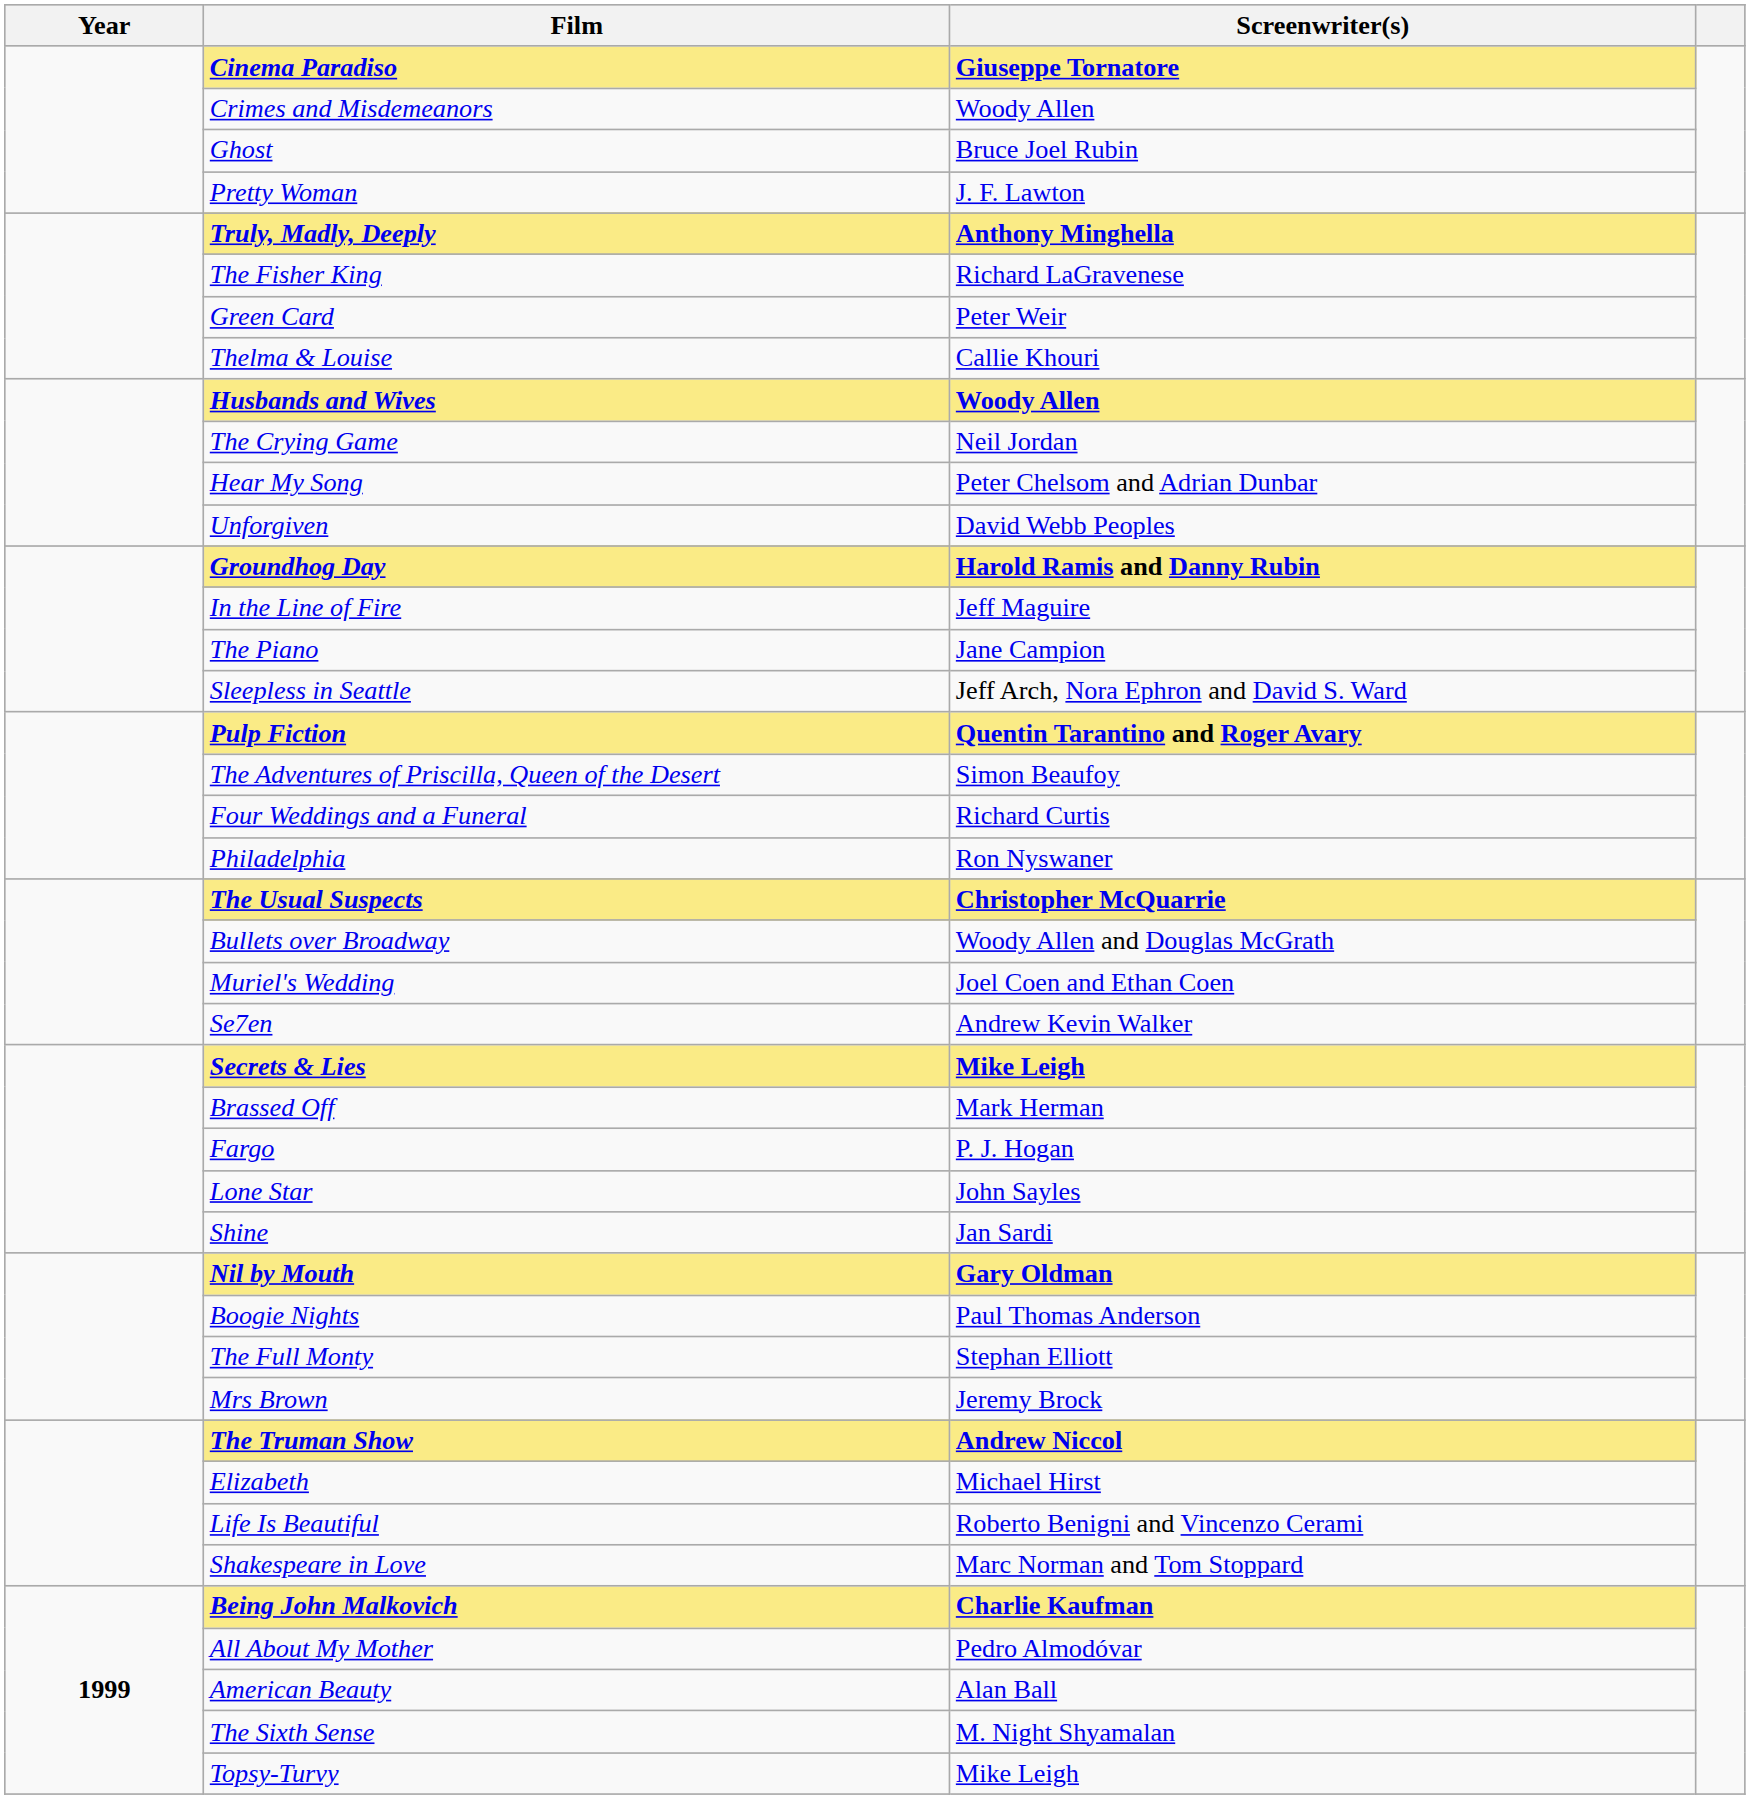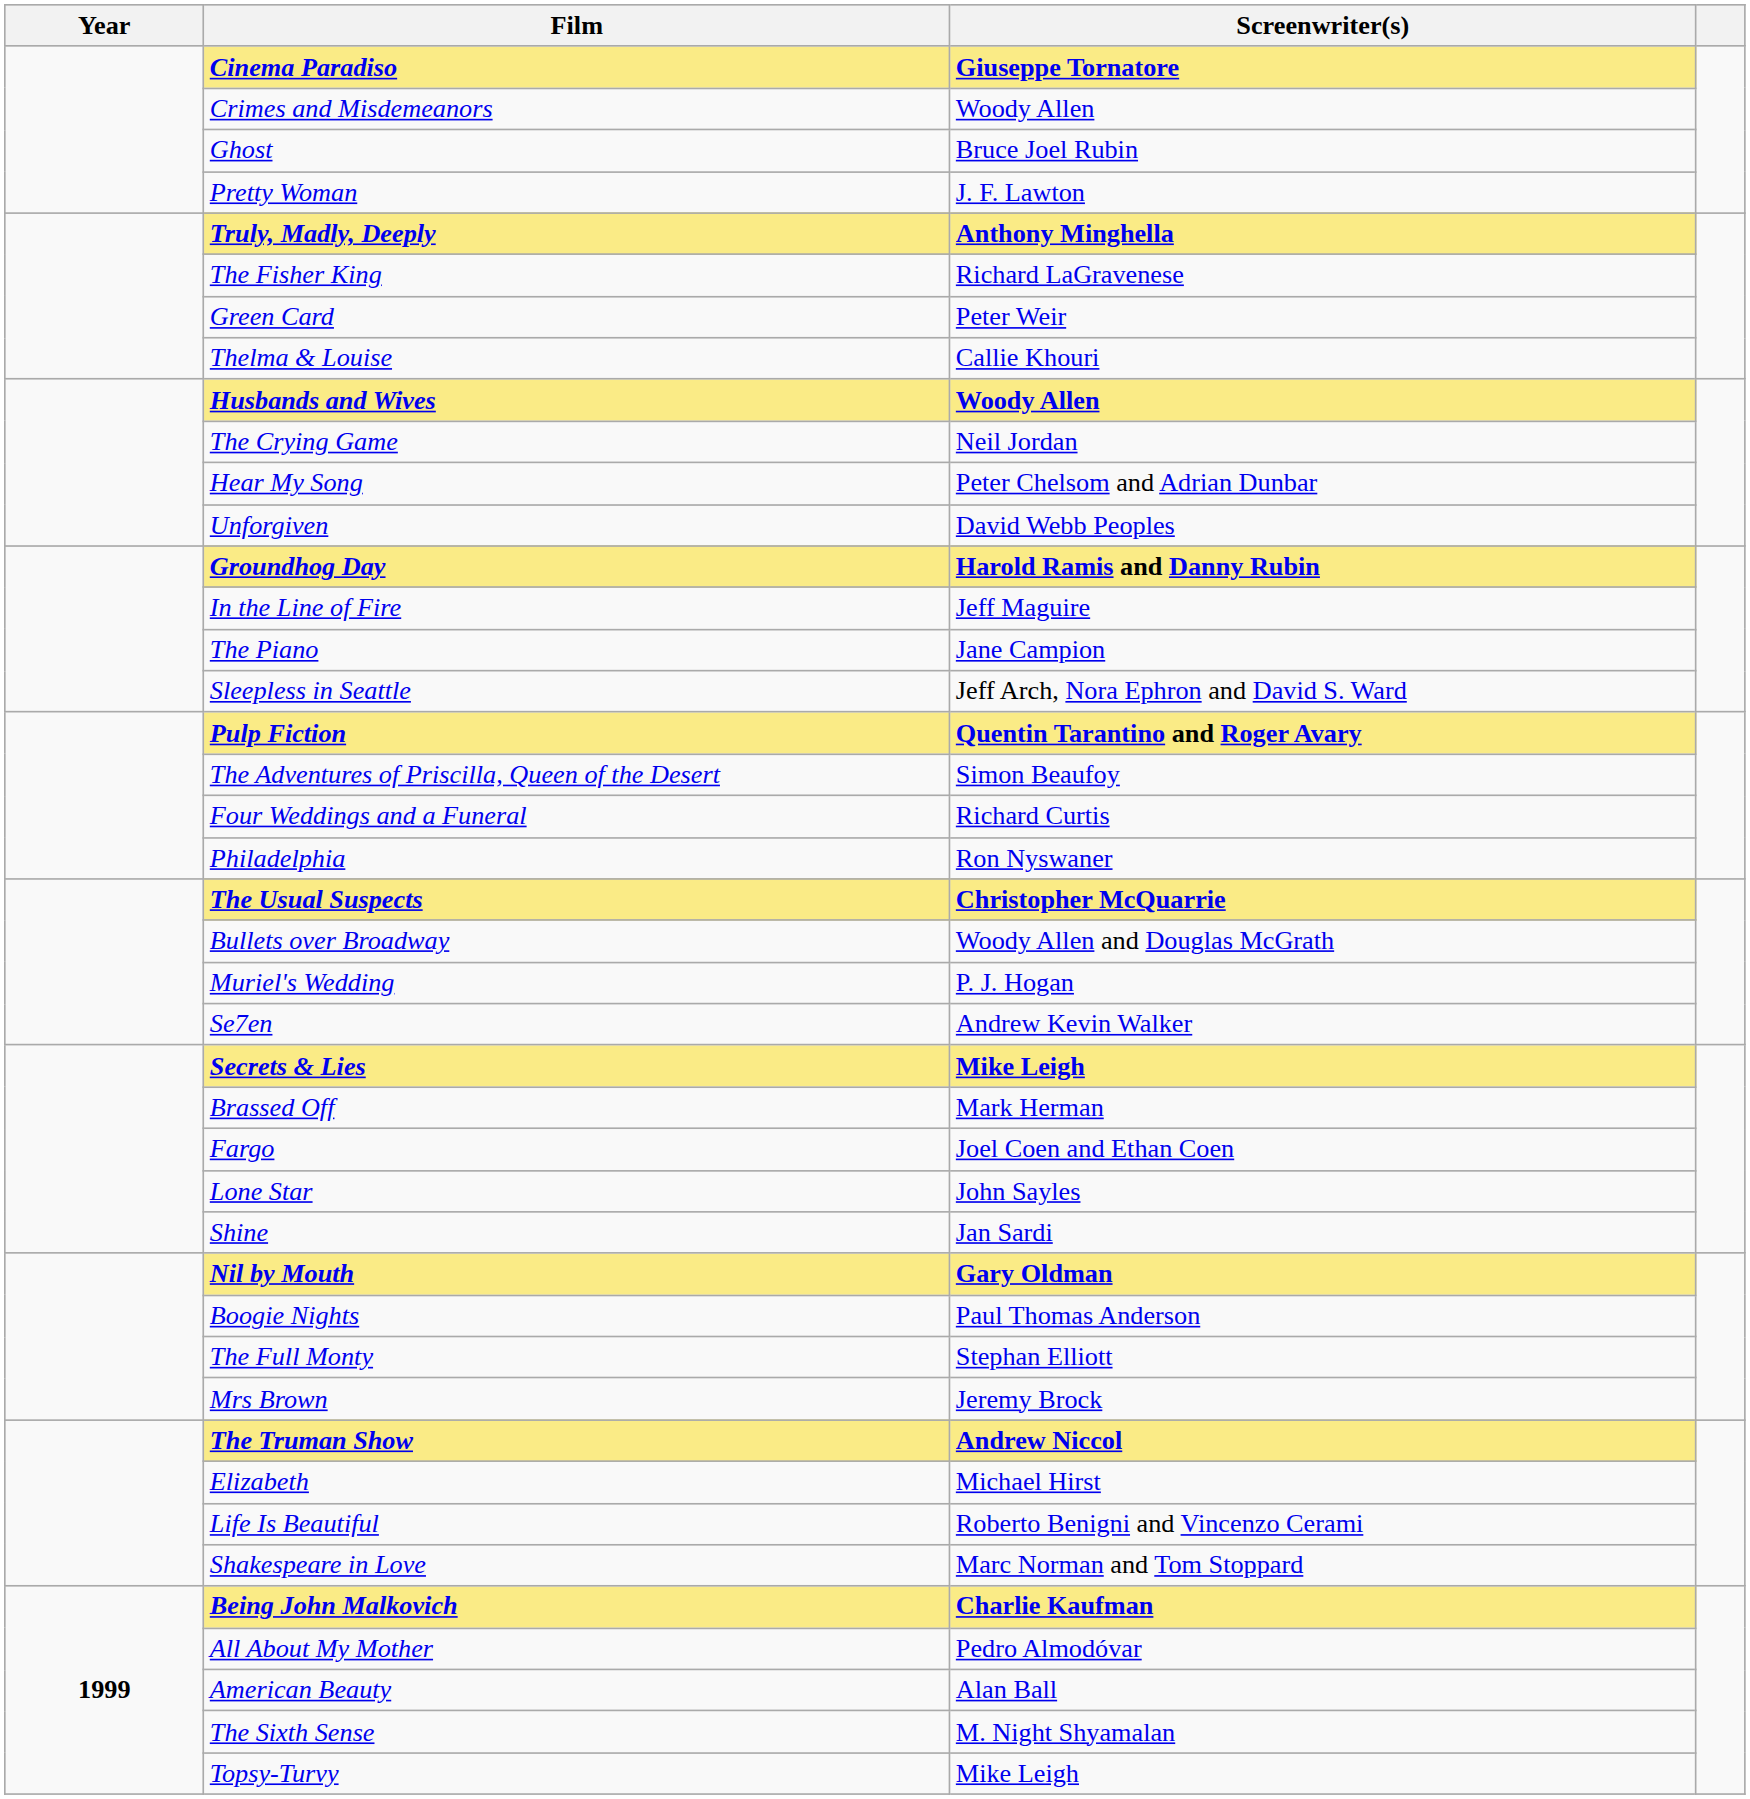Muriel's Wedding | Screenwriter(s): Joel Coen and Ethan Coen -> P. J. Hogan
Fargo | Screenwriter(s): P. J. Hogan -> Joel Coen and Ethan Coen
